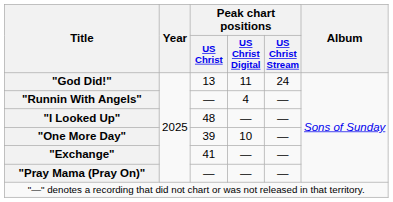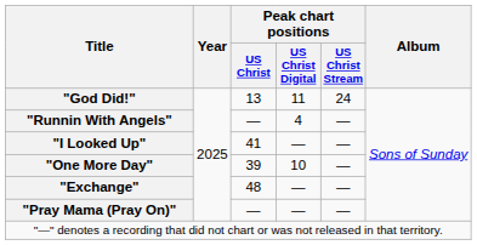"I Looked Up" | Peak chart positions / US Christ: 48 -> 41
"Exchange" | Peak chart positions / US Christ: 41 -> 48
